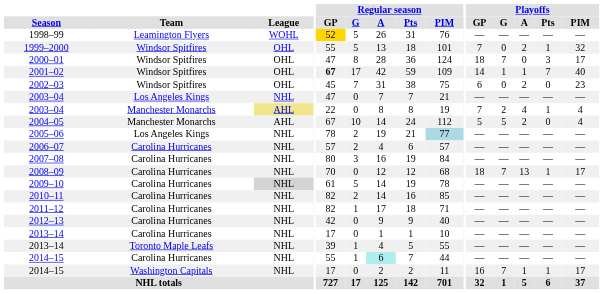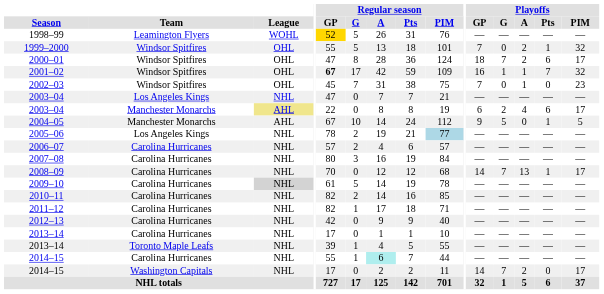2000–01 | Playoffs / A: 0 -> 2
2000–01 | Playoffs / Pts: 3 -> 6
2001–02 | Playoffs / GP: 14 -> 16
2001–02 | Playoffs / PIM: 40 -> 32
2002–03 | Playoffs / GP: 6 -> 7
2002–03 | Playoffs / A: 2 -> 1
2003–04 / Manchester Monarchs | Playoffs / GP: 7 -> 6
2003–04 / Manchester Monarchs | Playoffs / Pts: 1 -> 6
2003–04 / Manchester Monarchs | Playoffs / PIM: 4 -> 17
2004–05 | Playoffs / GP: 5 -> 9
2004–05 | Playoffs / A: 2 -> 0
2004–05 | Playoffs / Pts: 0 -> 1
2004–05 | Playoffs / PIM: 4 -> 5
2008–09 | Playoffs / GP: 18 -> 14
2014–15 / Washington Capitals | Playoffs / GP: 16 -> 14
2014–15 / Washington Capitals | Playoffs / A: 1 -> 2
2014–15 / Washington Capitals | Playoffs / Pts: 1 -> 0
